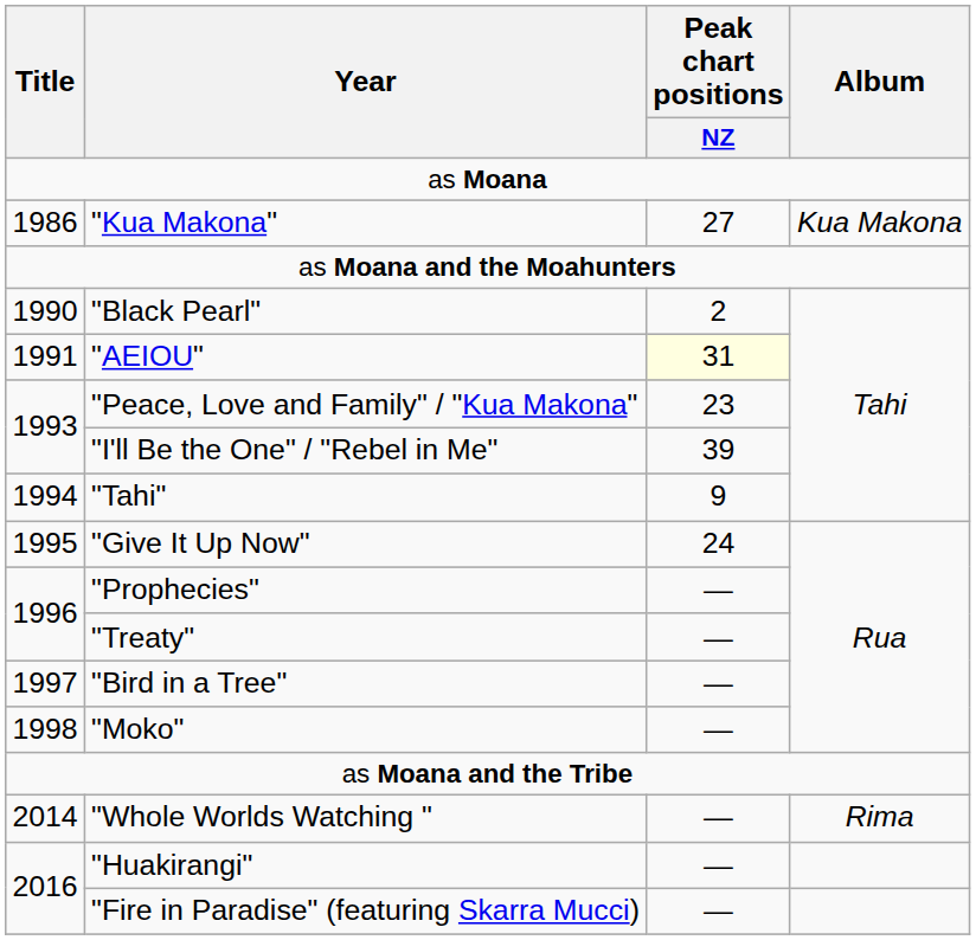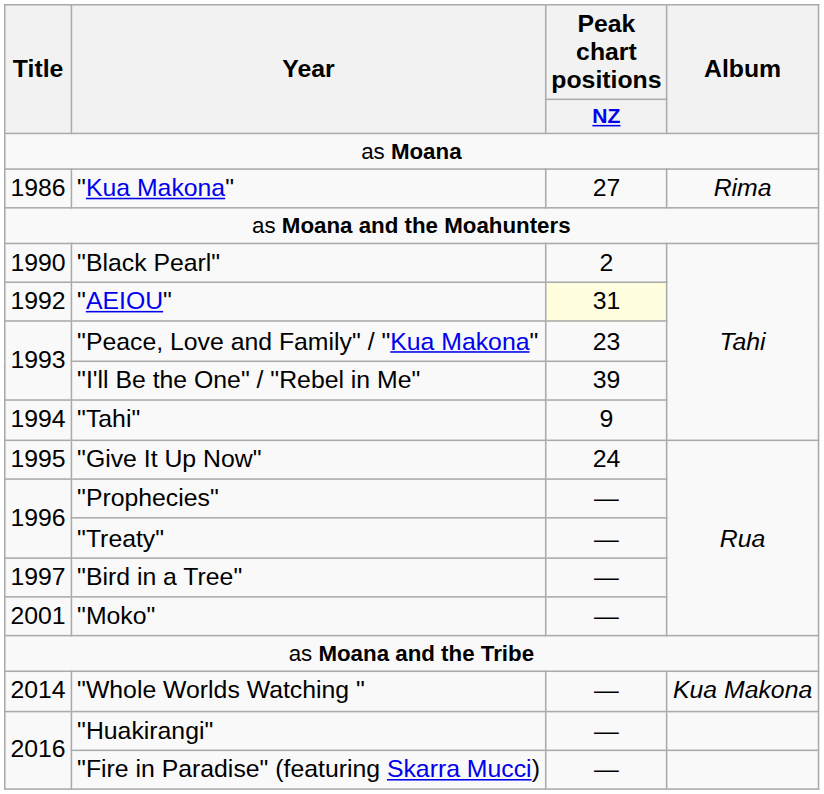"Kua Makona" | Album: Kua Makona -> Rima
"AEIOU" | Title: 1991 -> 1992
"Moko" | Title: 1998 -> 2001
"Whole Worlds Watching " | Album: Rima -> Kua Makona
